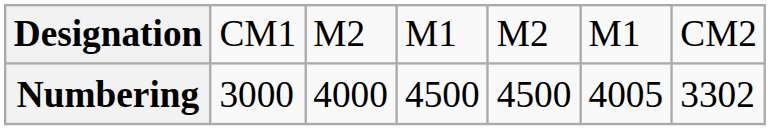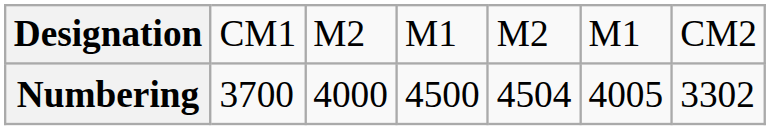Numbering | column 2: 3000 -> 3700
Numbering | column 5: 4500 -> 4504
